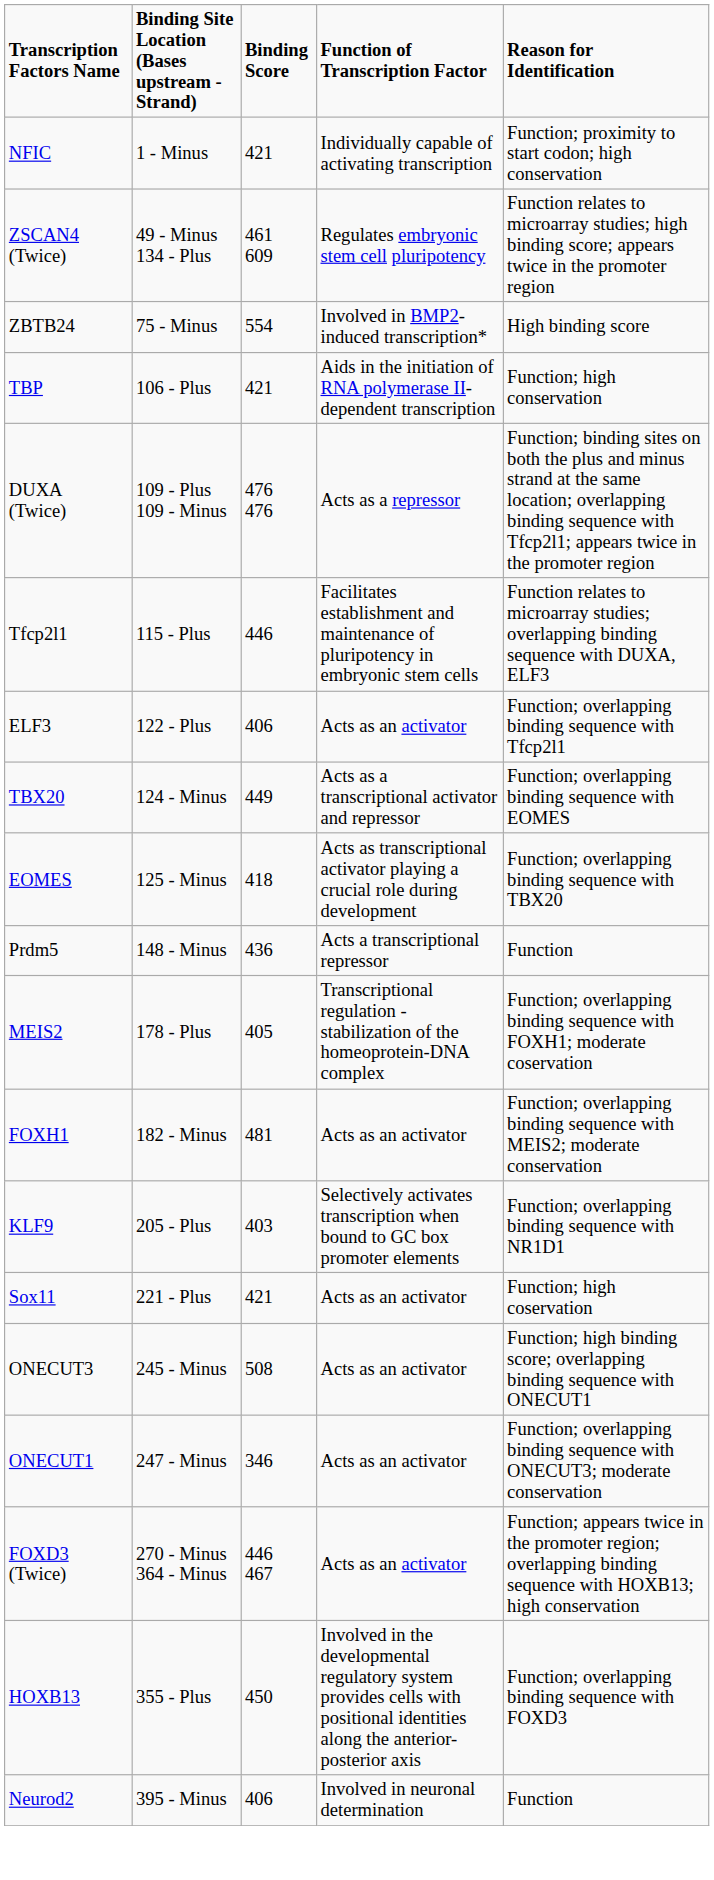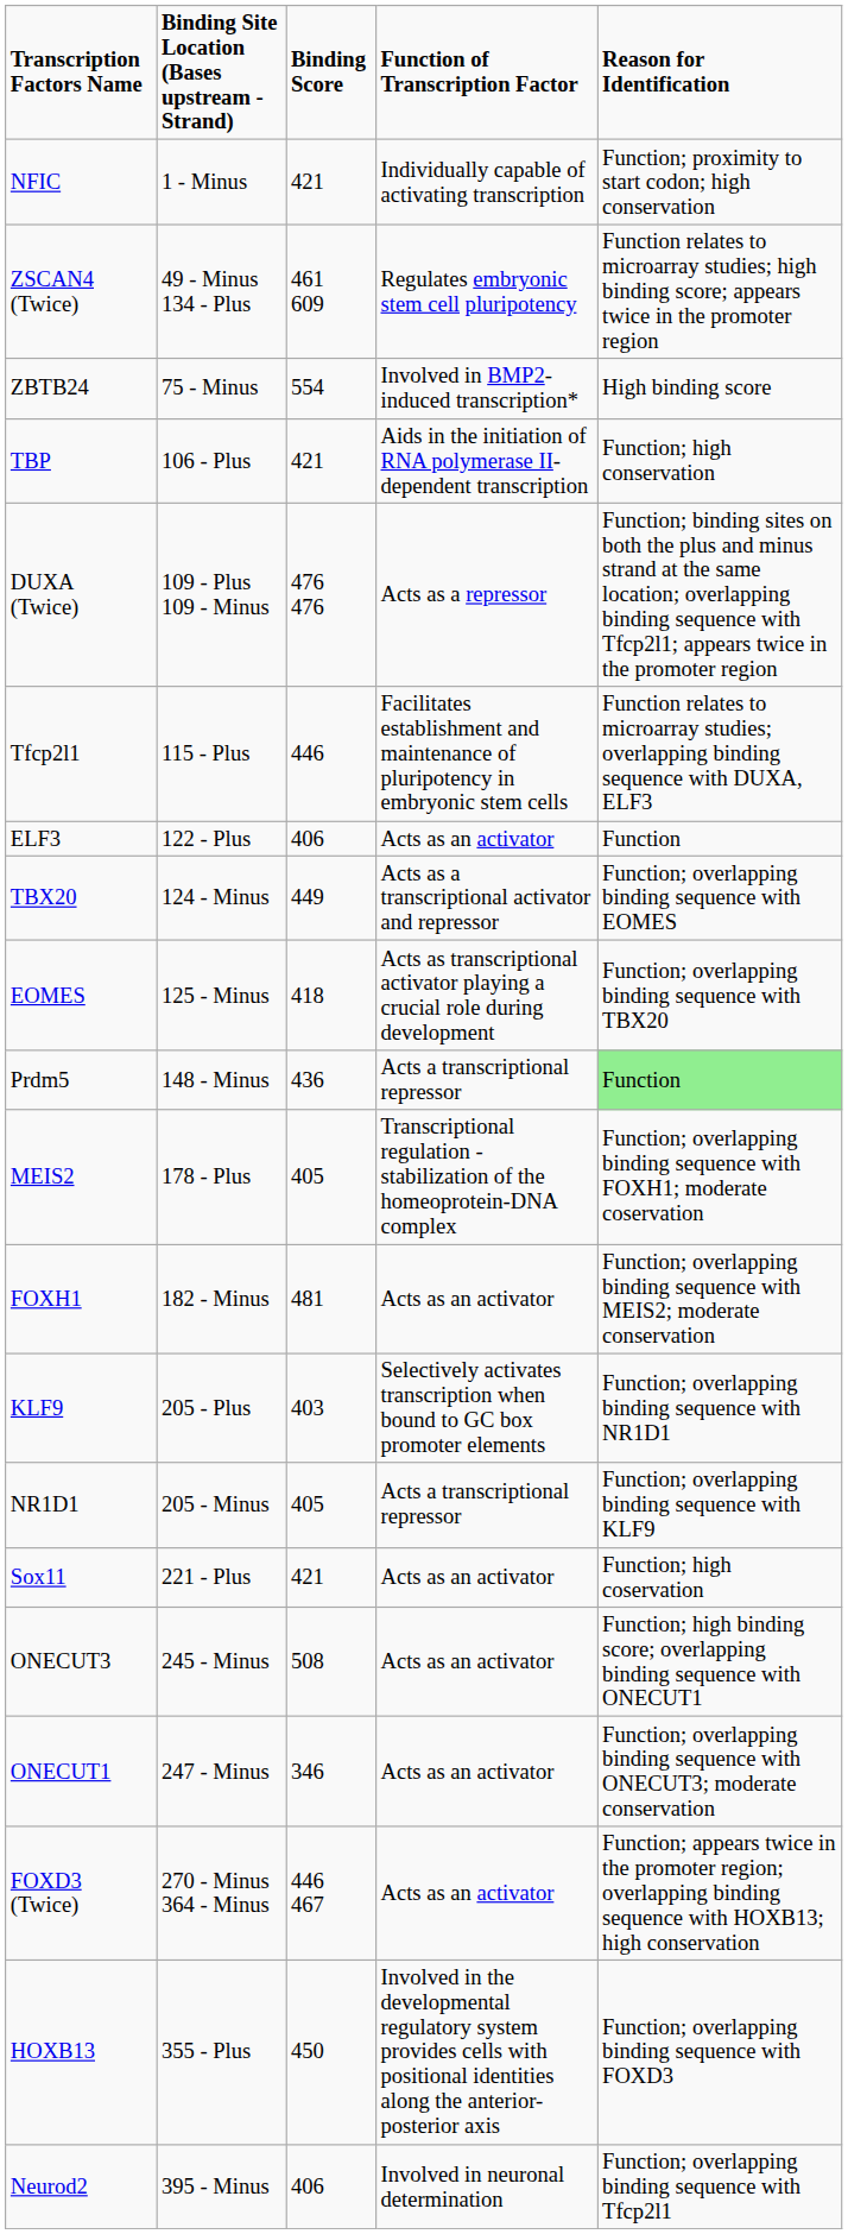ELF3 | Reason for Identification: Function; overlapping binding sequence with Tfcp2l1 -> Function
Prdm5 | Reason for Identification: no background -> lightgreen background
+ row: NR1D1 | 205 - Minus | 405 | Acts a transcriptional repressor | Function; overlapping binding sequence with KLF9
Neurod2 | Reason for Identification: Function -> Function; overlapping binding sequence with Tfcp2l1
